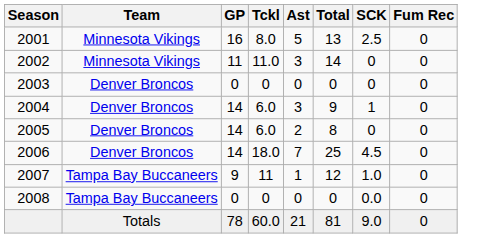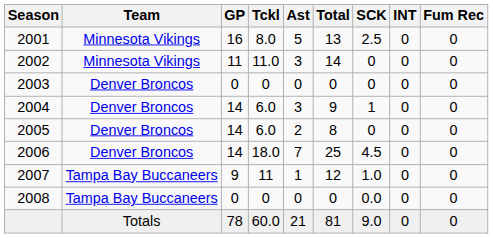+ column: INT | 0 | 0 | 0 | 0 | 0 | 0 | 0 | 0 | 0
